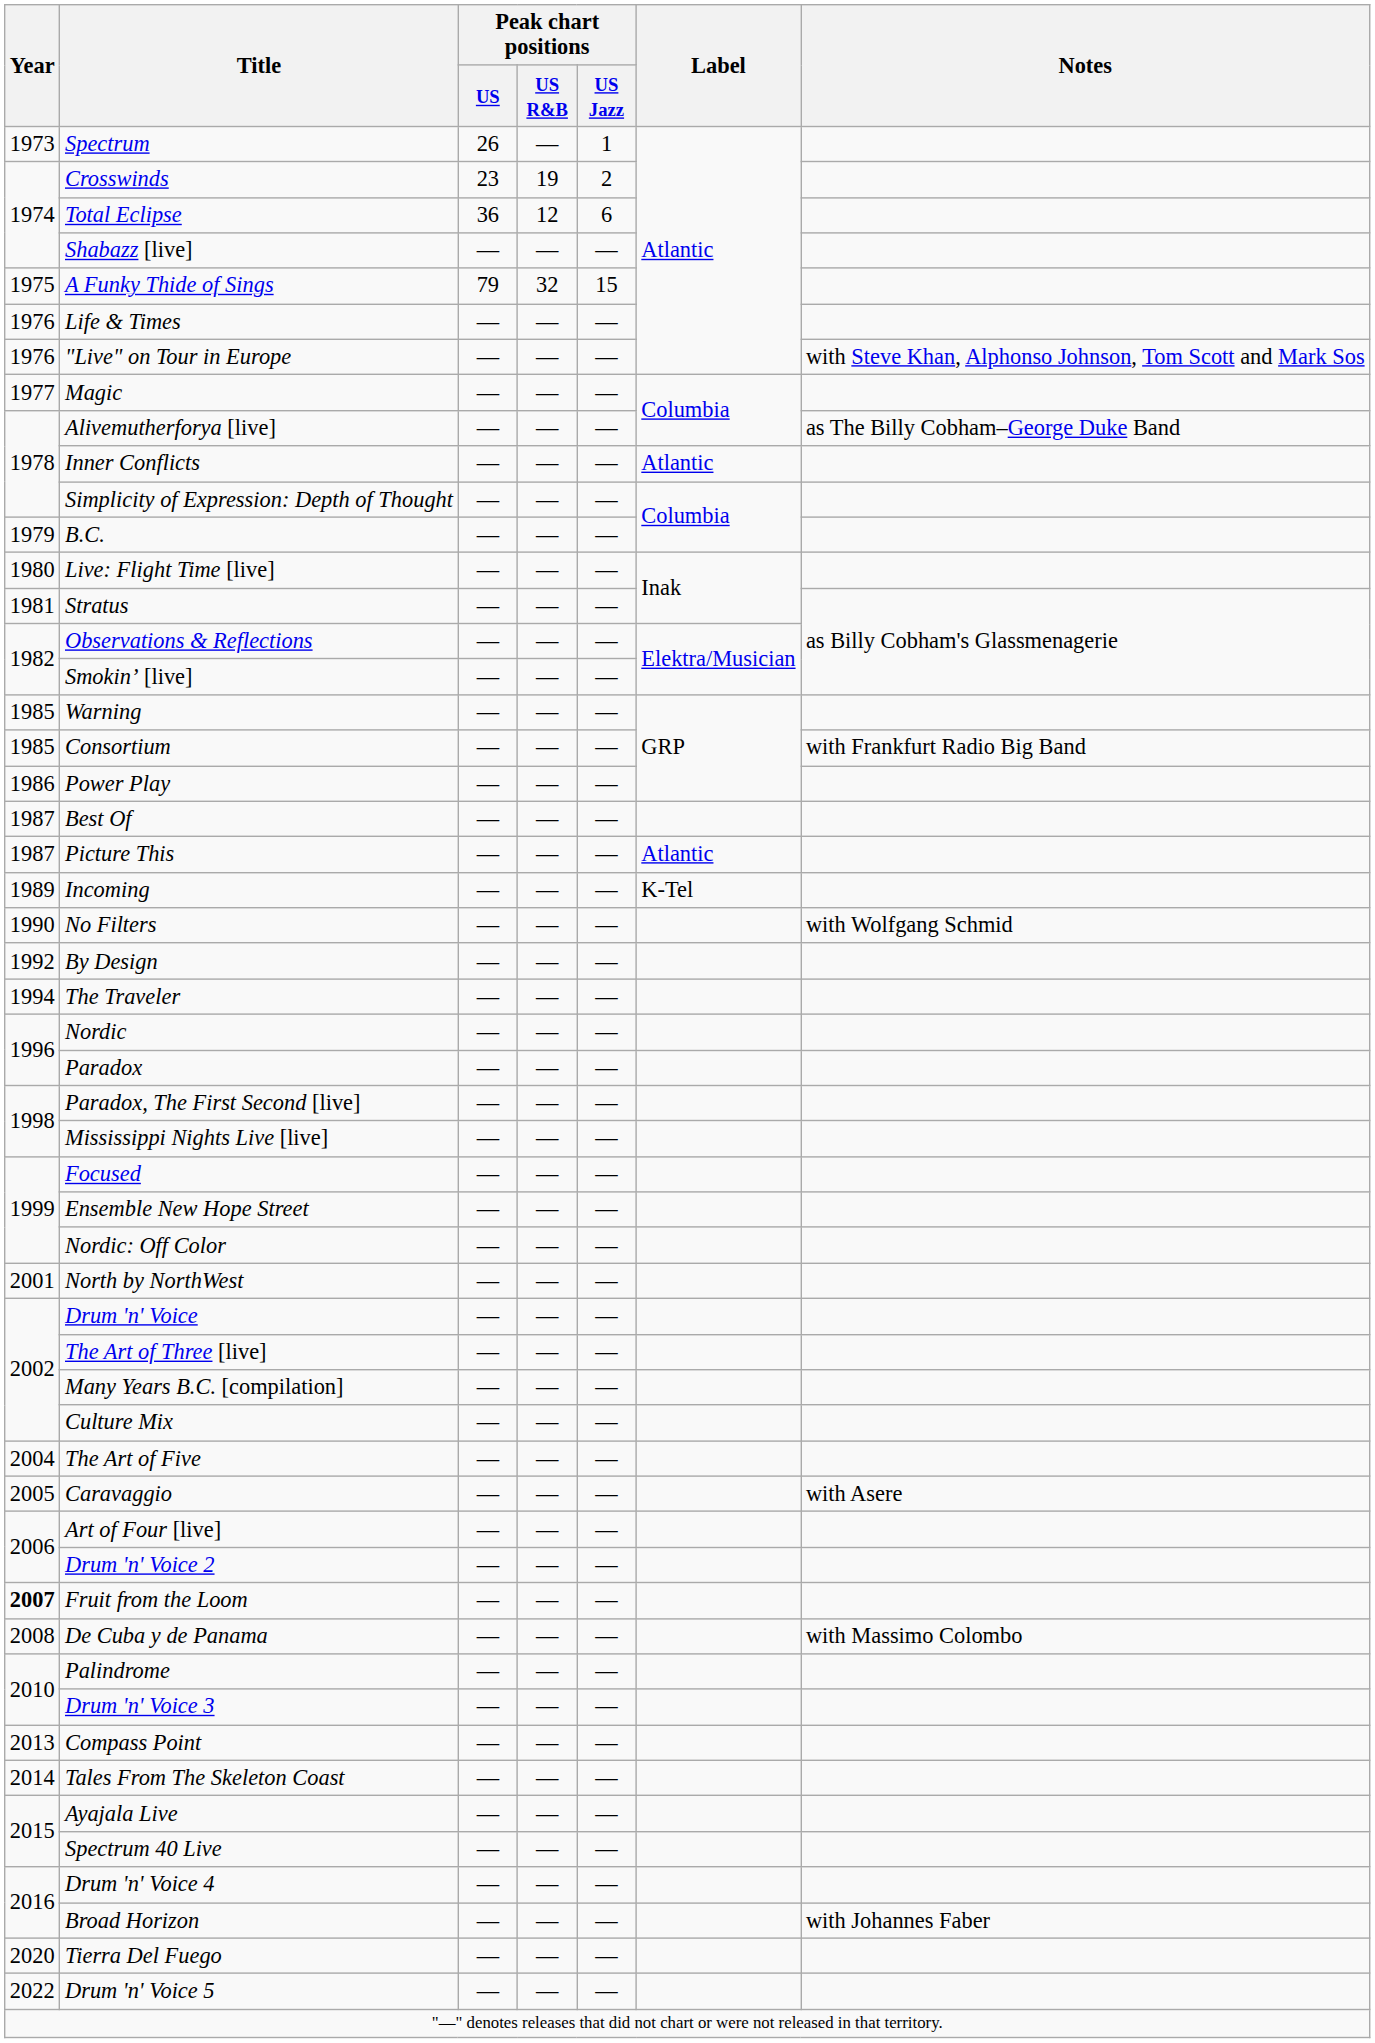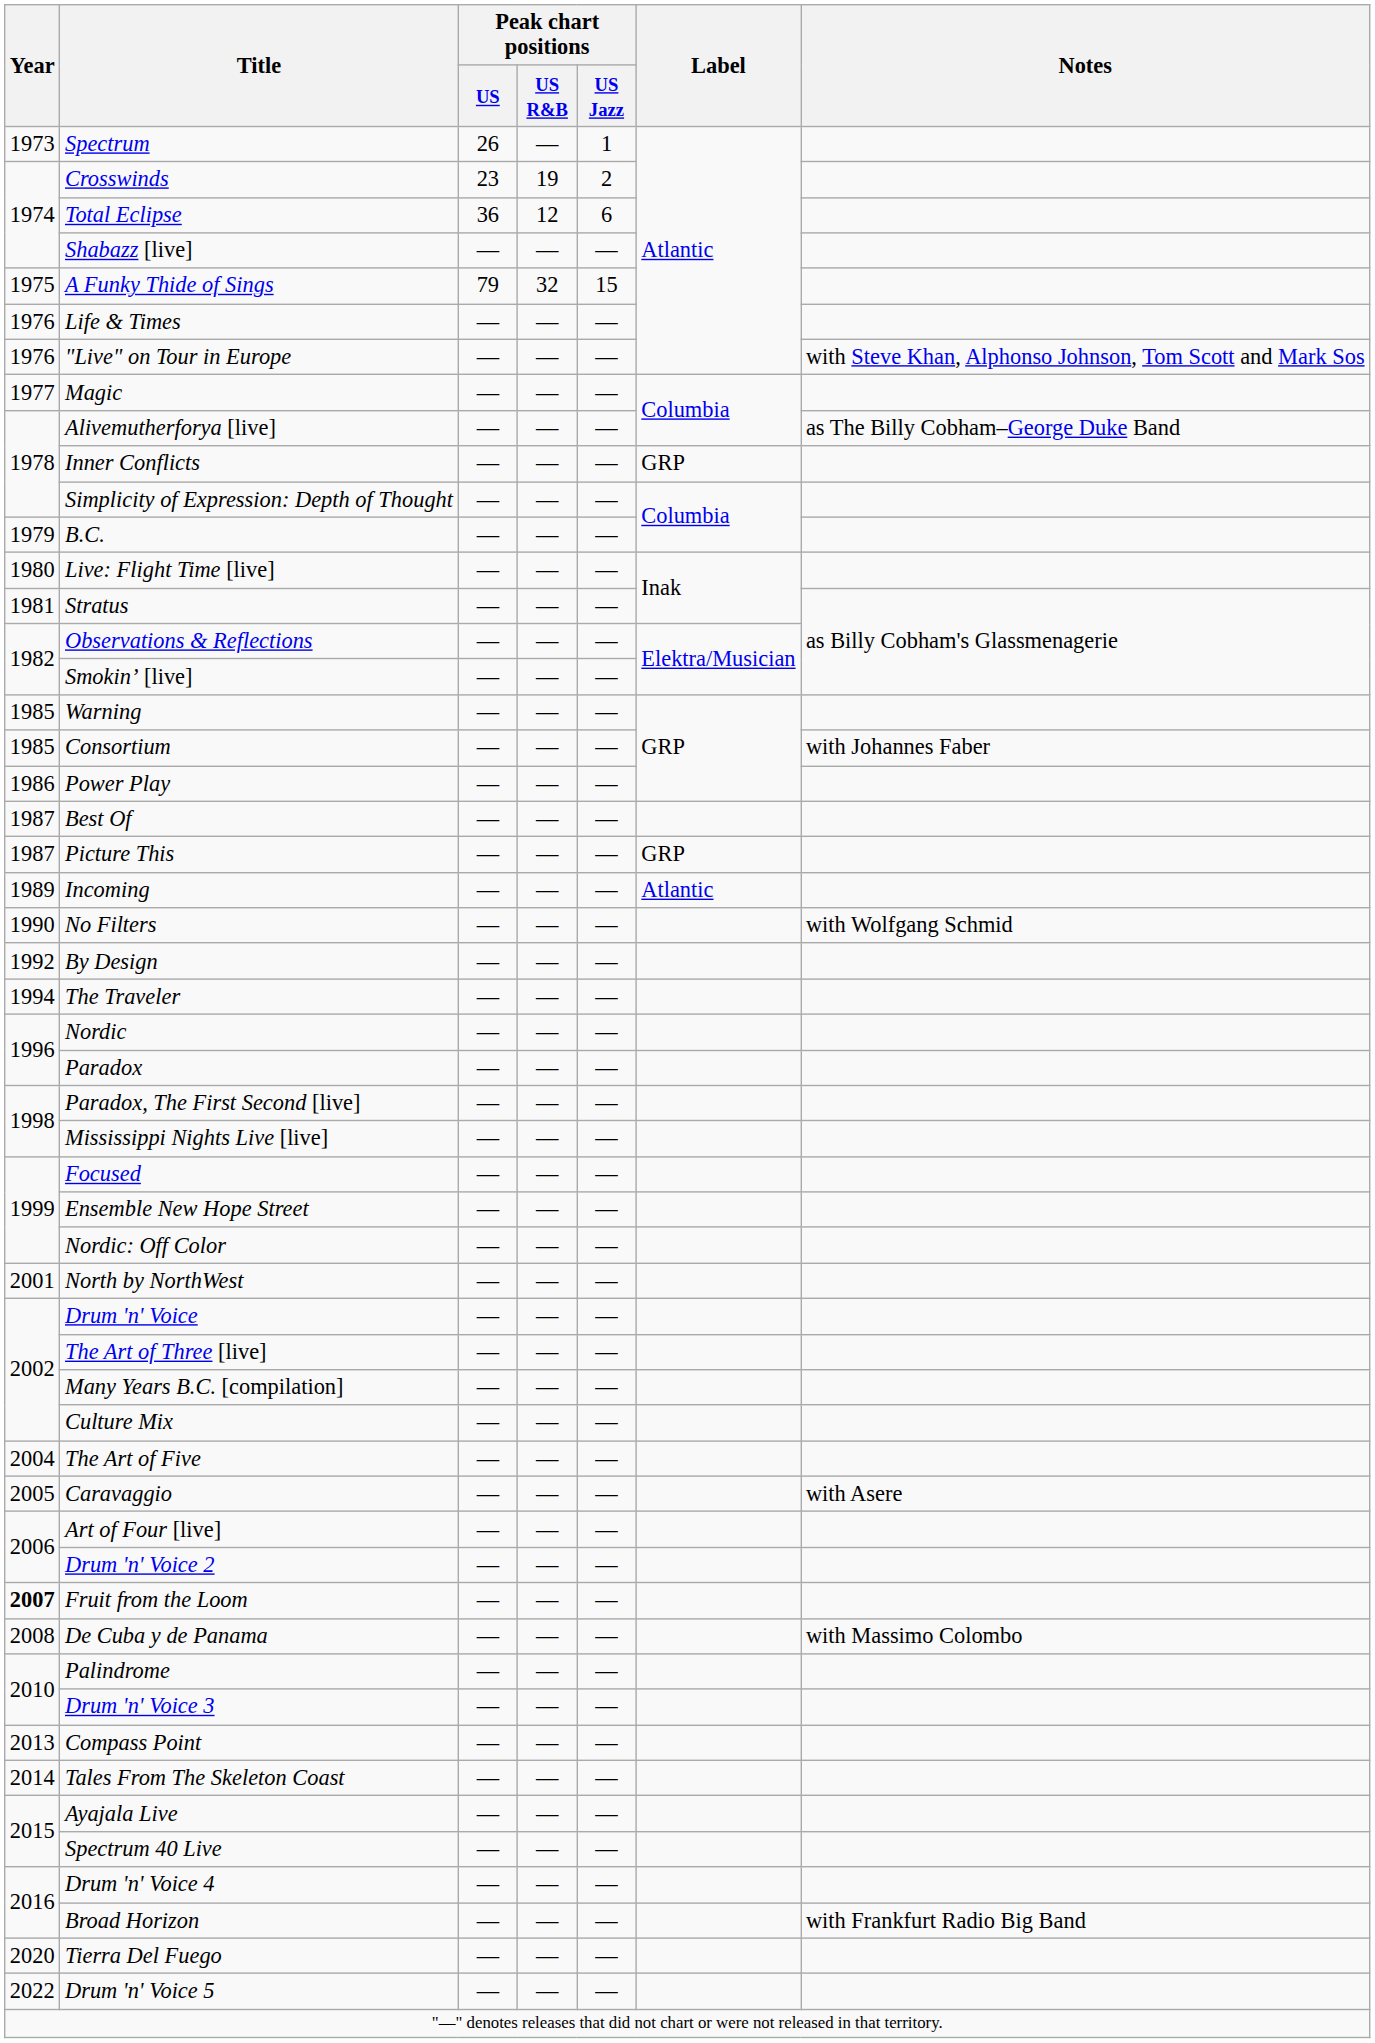Inner Conflicts | Label: Atlantic -> GRP
Consortium | Notes: with Frankfurt Radio Big Band -> with Johannes Faber
Picture This | Label: Atlantic -> GRP
Incoming | Label: K-Tel -> Atlantic
Broad Horizon | Notes: with Johannes Faber -> with Frankfurt Radio Big Band
